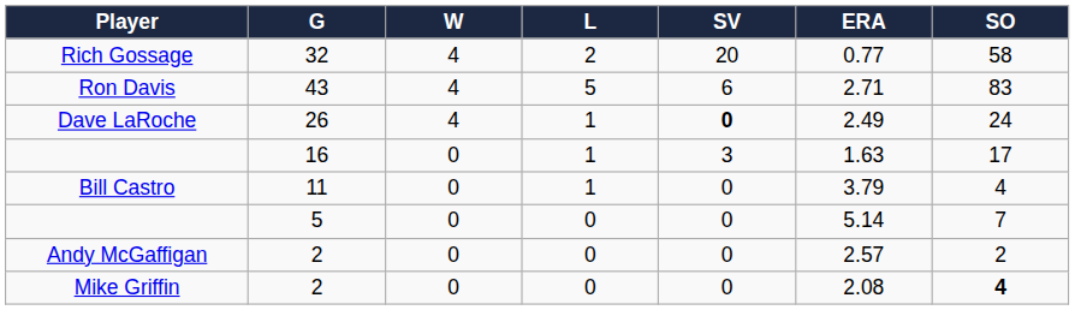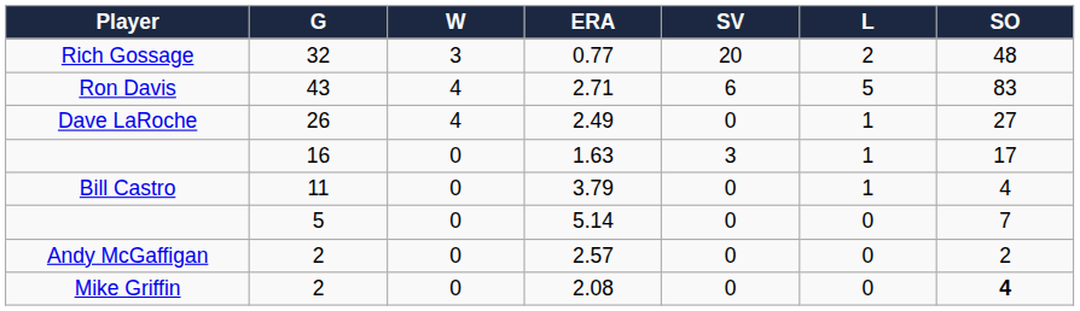columns swapped: L <-> ERA
Rich Gossage | W: 4 -> 3
Rich Gossage | SO: 58 -> 48
Dave LaRoche | SV: bold -> normal
Dave LaRoche | SO: 24 -> 27
